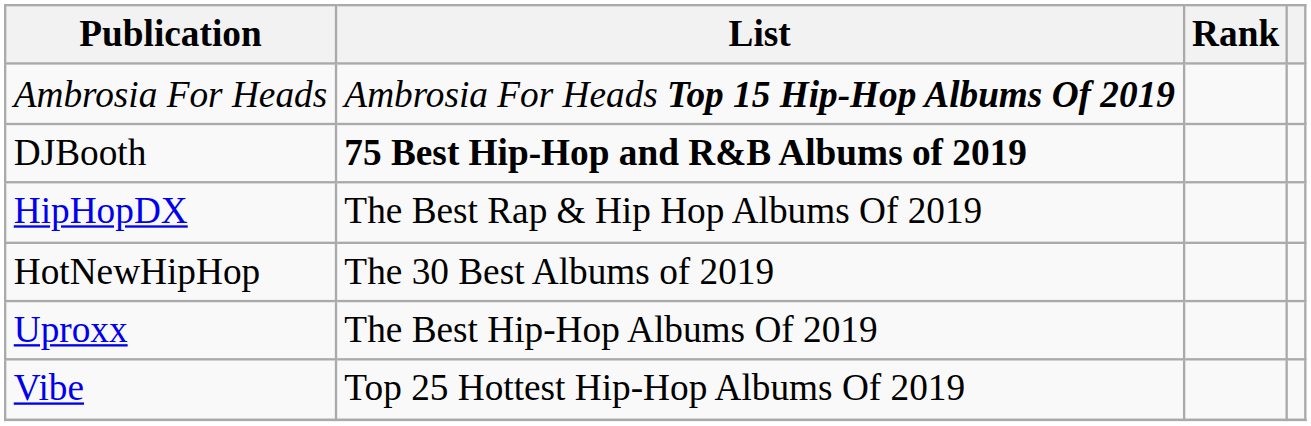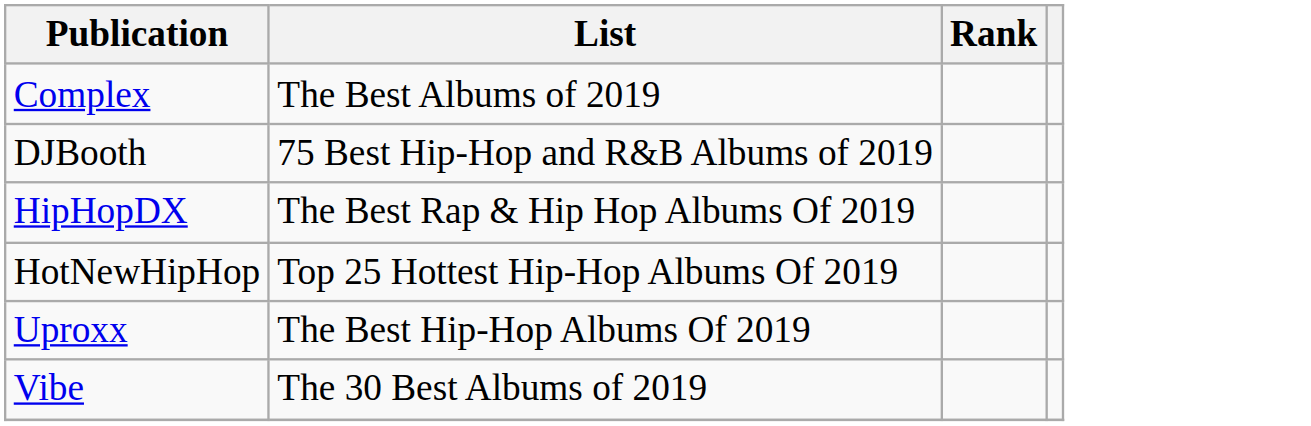- row: Ambrosia For Heads | Ambrosia For Heads Top 15 Hip-Hop Albums Of 2019
+ row: Complex | The Best Albums of 2019
DJBooth | List: bold -> normal
HotNewHipHop | List: The 30 Best Albums of 2019 -> Top 25 Hottest Hip-Hop Albums Of 2019
Vibe | List: Top 25 Hottest Hip-Hop Albums Of 2019 -> The 30 Best Albums of 2019
